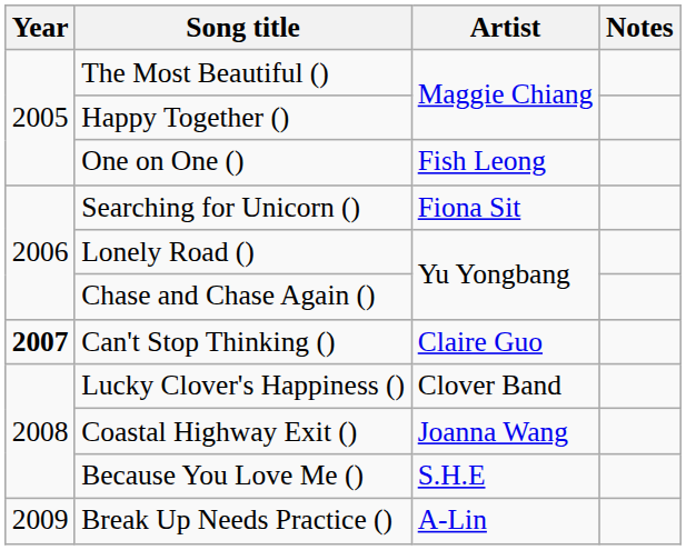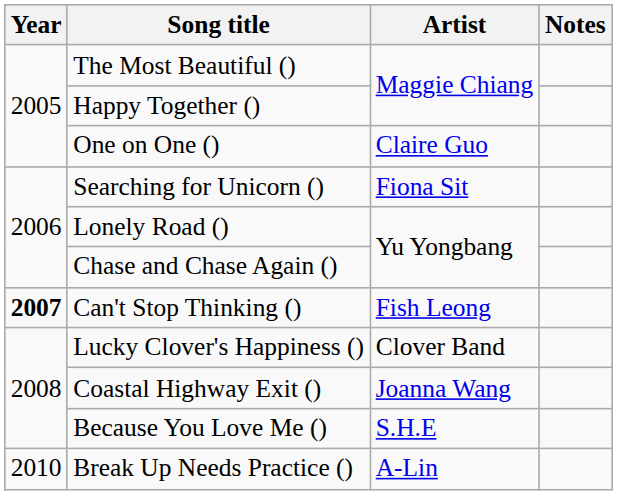One on One () | Artist: Fish Leong -> Claire Guo
Can't Stop Thinking () | Artist: Claire Guo -> Fish Leong
Break Up Needs Practice () | Year: 2009 -> 2010
